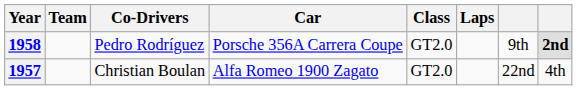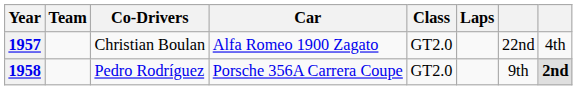rows swapped: 1957 <-> 1958
